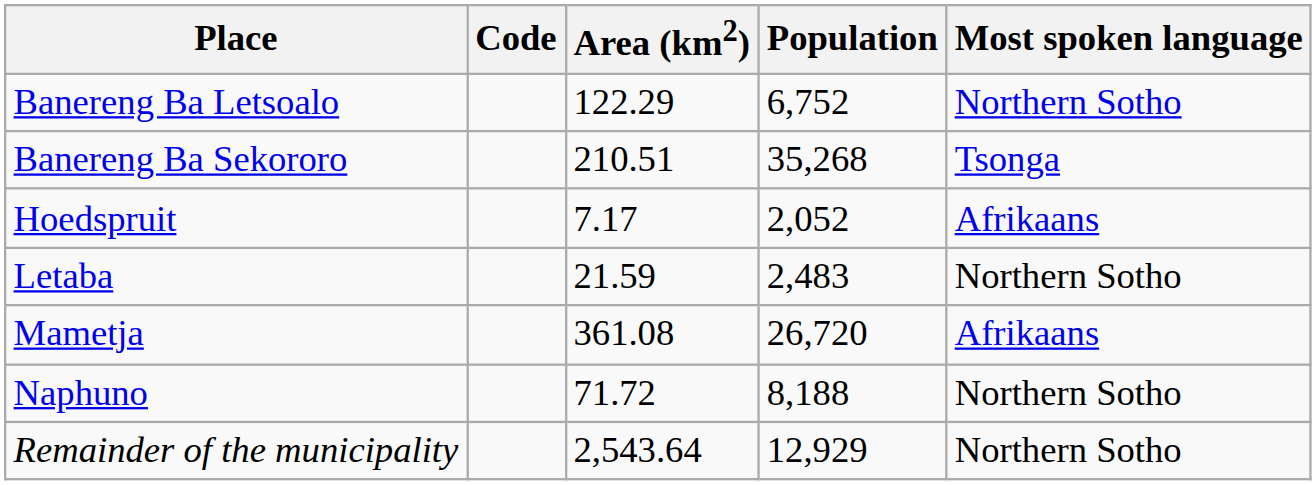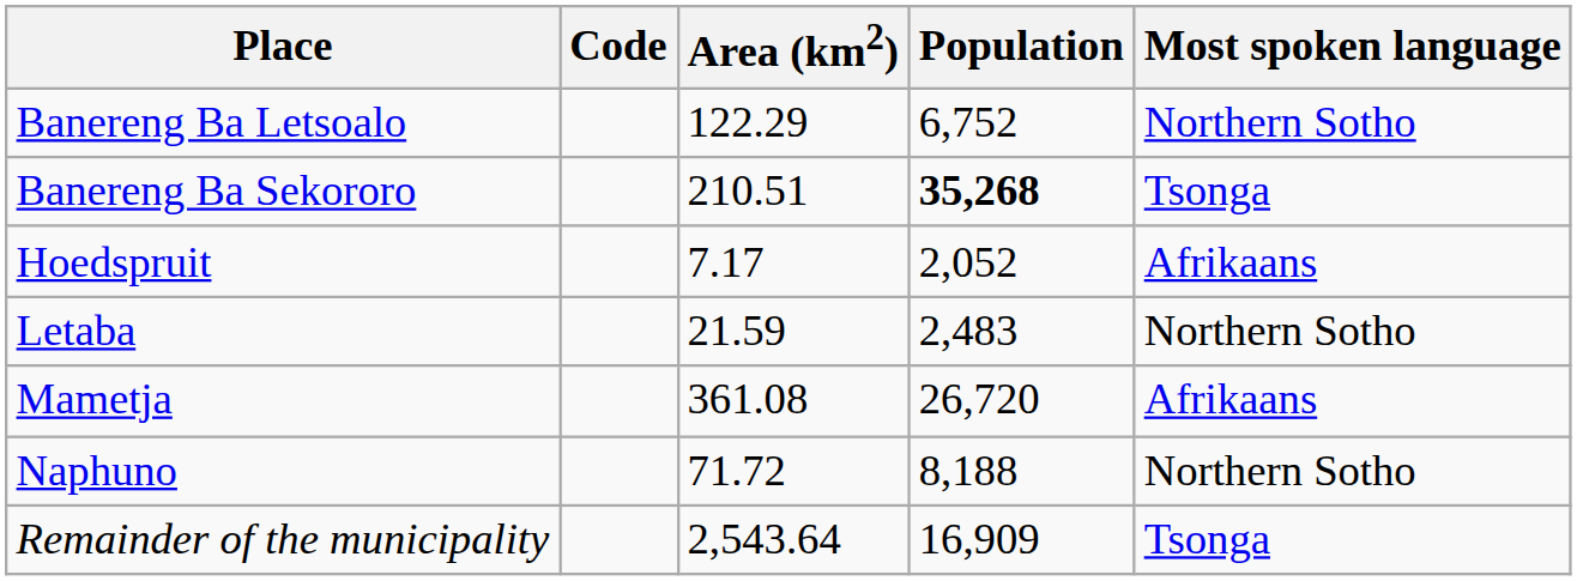Banereng Ba Sekororo | Population: normal -> bold
Remainder of the municipality | Population: 12,929 -> 16,909
Remainder of the municipality | Most spoken language: Northern Sotho -> Tsonga
